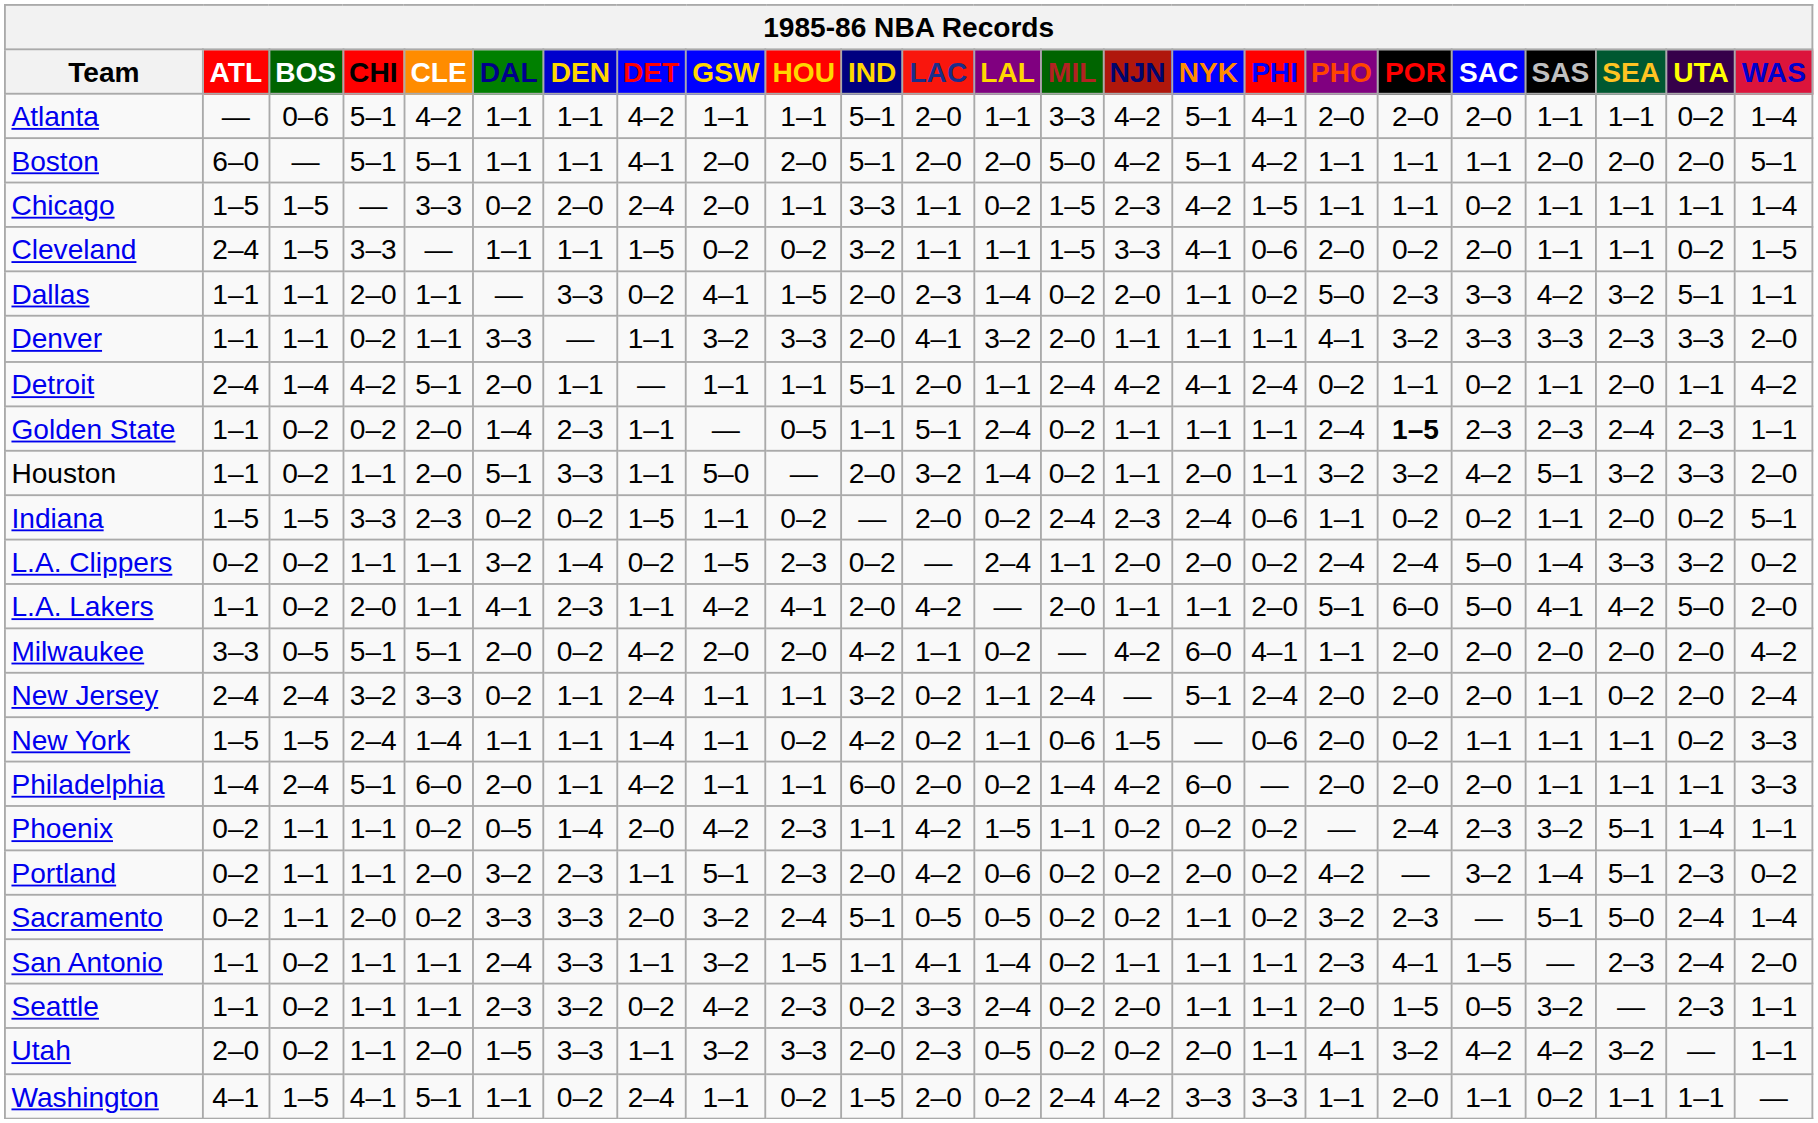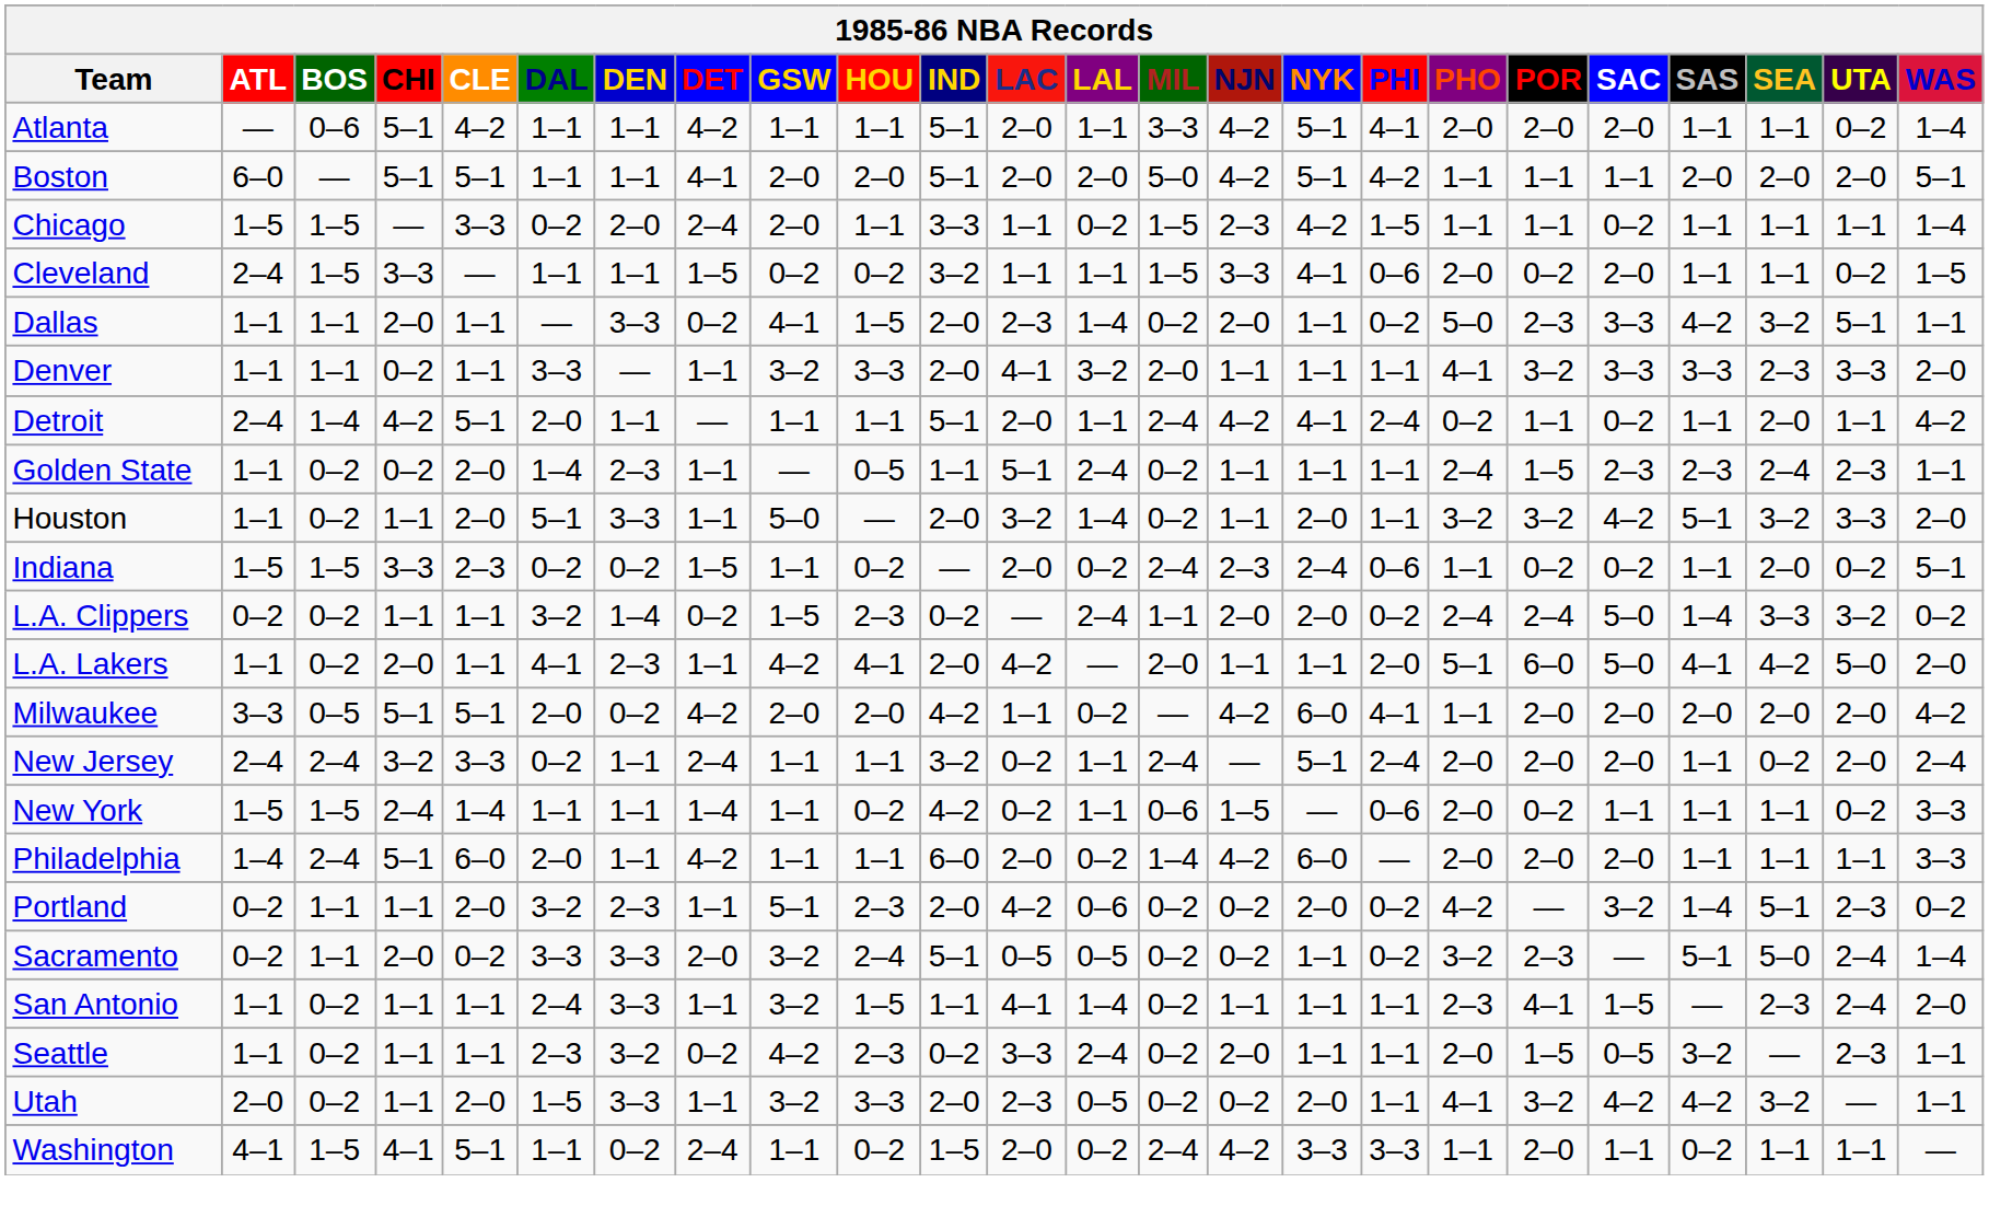Golden State | POR: bold -> normal
- row: Phoenix | 0–2 | 1–1 | 1–1 | 0–2 | 0–5 | 1–4 | 2–0 | 4–2 | 2–3 | 1–1 | 4–2 | 1–5 | 1–1 | 0–2 | 0–2 | 0–2 | — | 2–4 | 2–3 | 3–2 | 5–1 | 1–4 | 1–1
